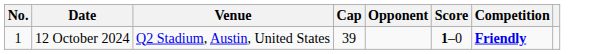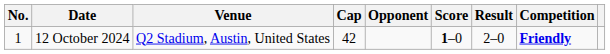+ column: Result | 2–0
12 October 2024 | Cap: 39 -> 42
